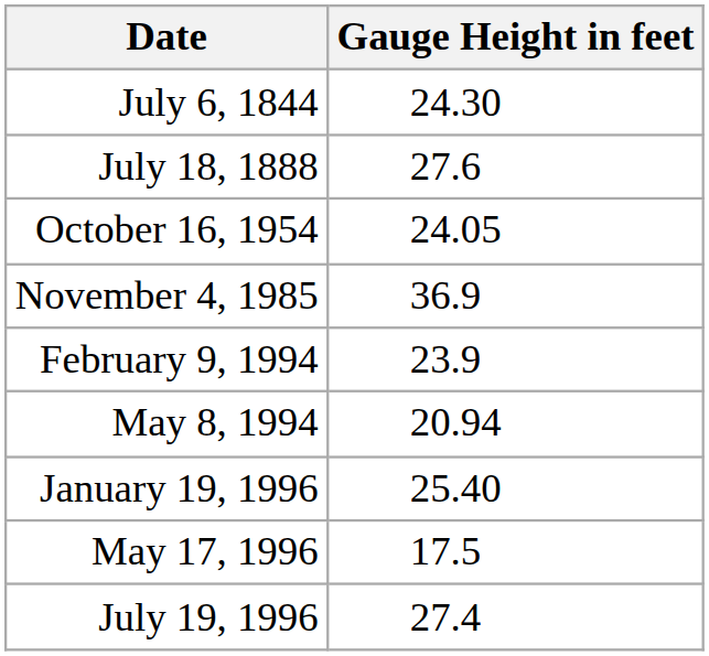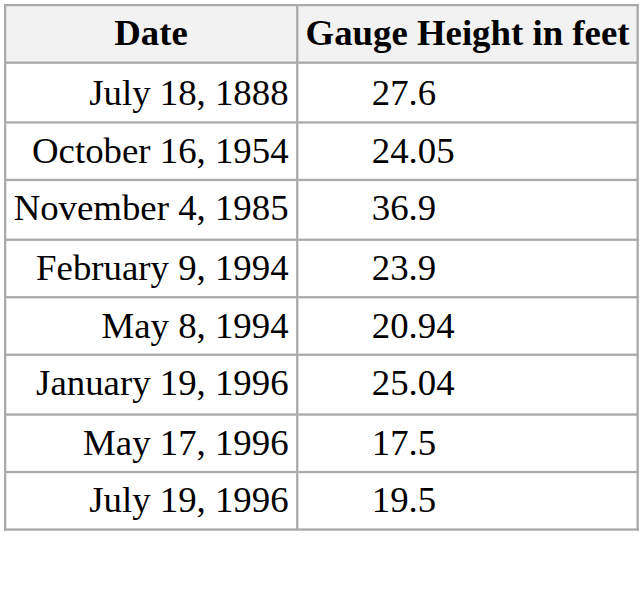- row: July 6, 1844 | 24.30
January 19, 1996 | Gauge Height in feet: 25.40 -> 25.04
July 19, 1996 | Gauge Height in feet: 27.4 -> 19.5
